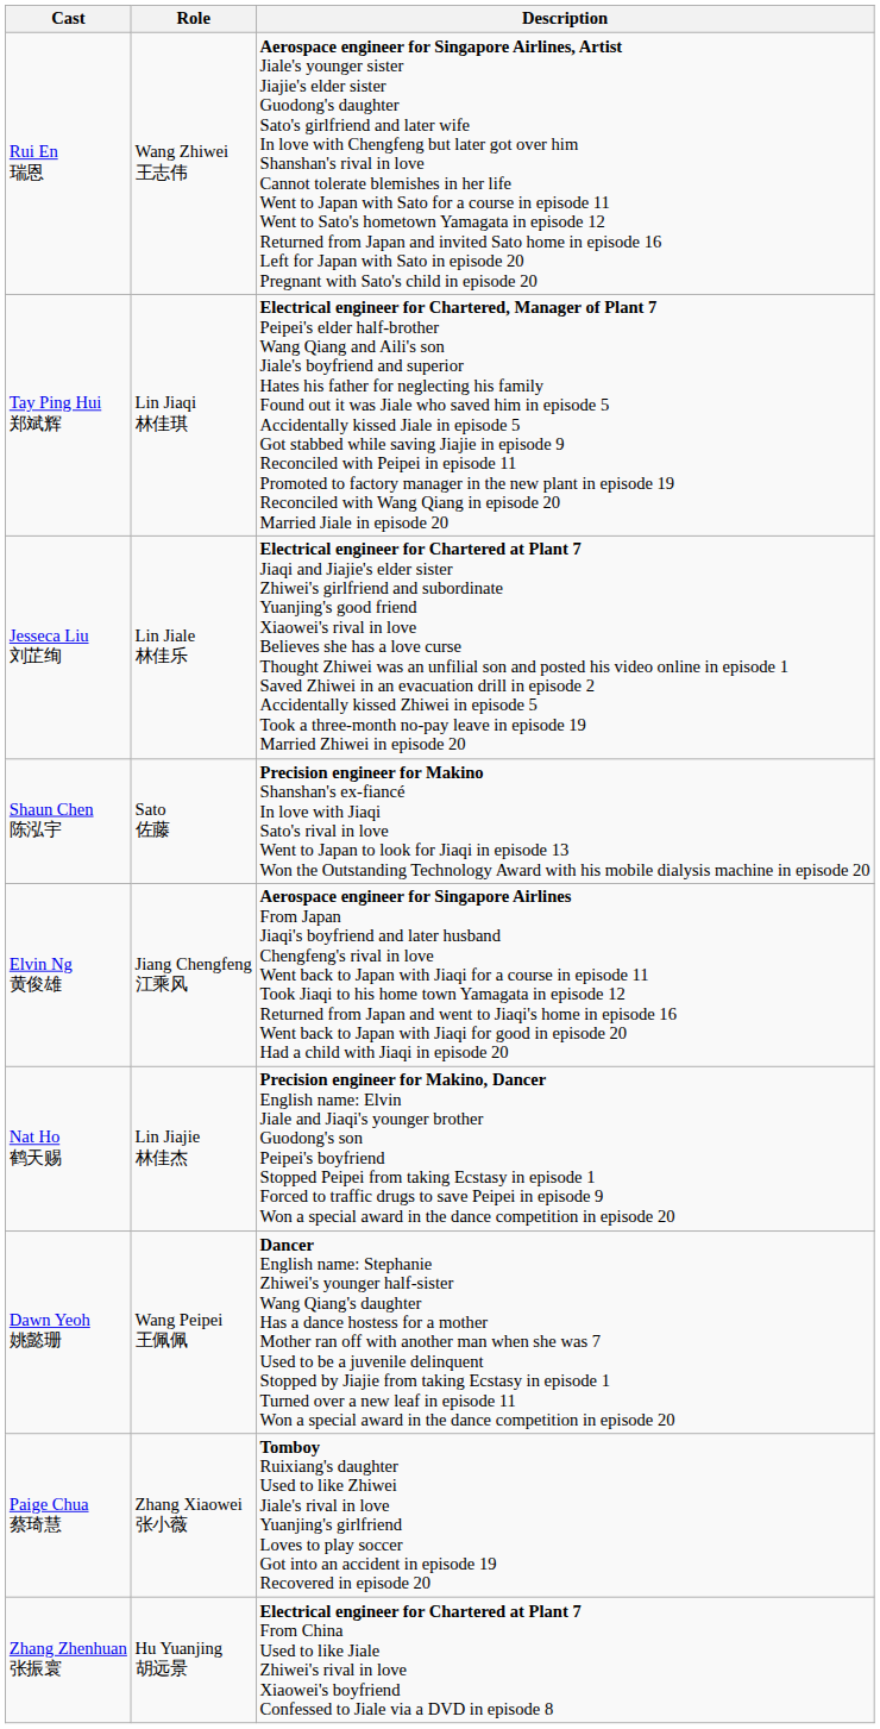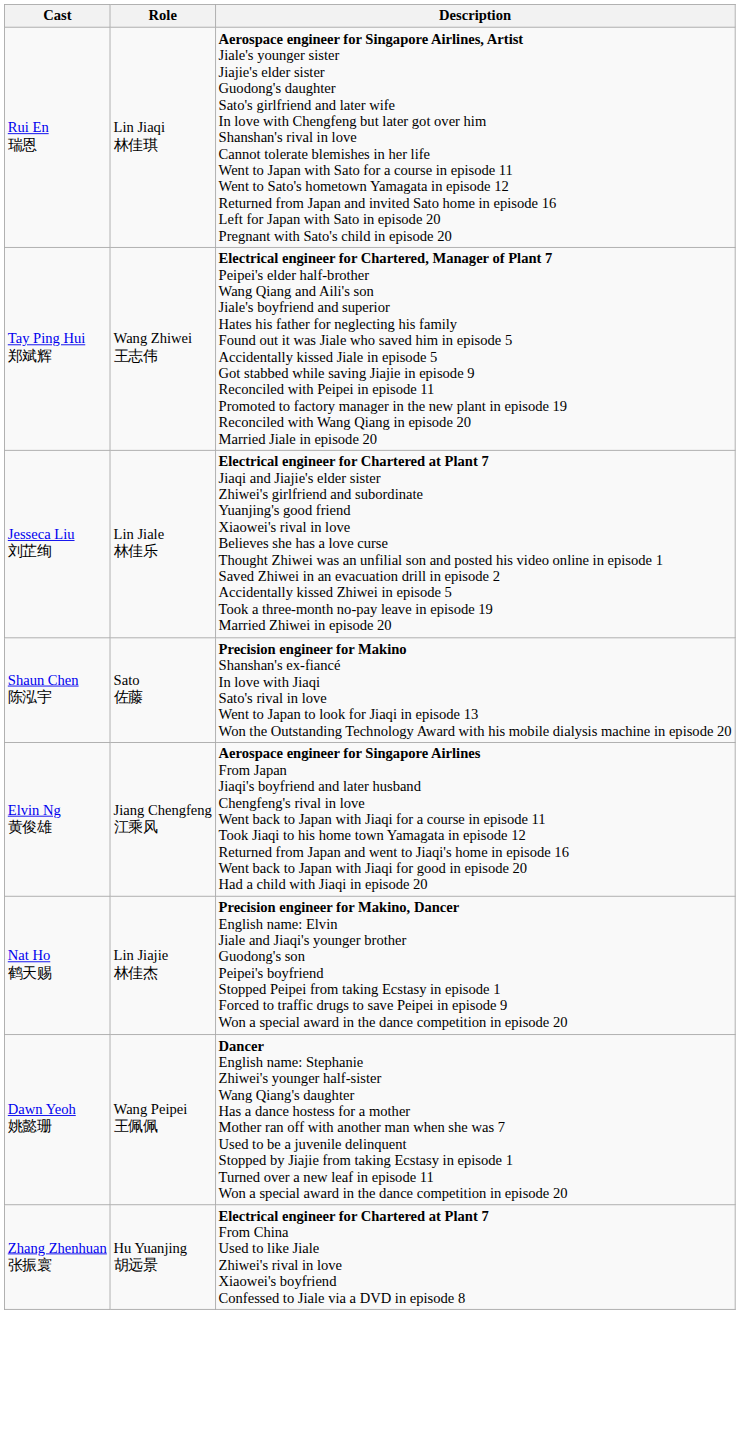Rui En 瑞恩 | Role: Wang Zhiwei 王志伟 -> Lin Jiaqi 林佳琪
Tay Ping Hui 郑斌辉 | Role: Lin Jiaqi 林佳琪 -> Wang Zhiwei 王志伟
- row: Paige Chua 蔡琦慧 | Zhang Xiaowei 张小薇 | Tomboy Ruixiang's daughter Used to like Zhiwei Jiale's rival in love Yuanjing's girlfriend Loves to play soccer Got into an accident in episode 19 Recovered in episode 20
